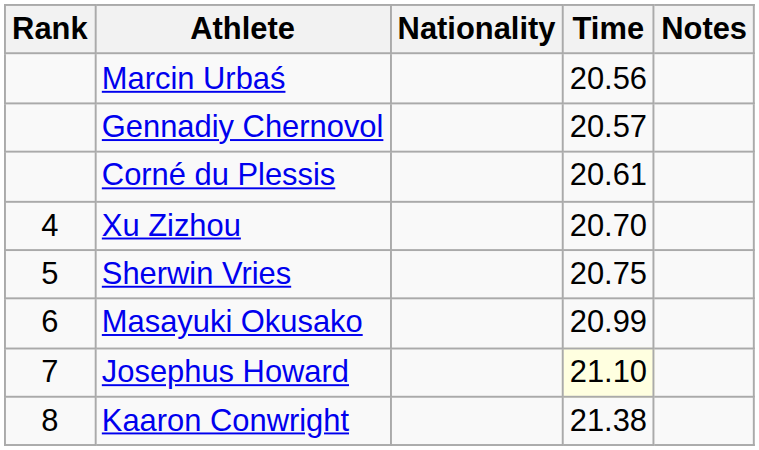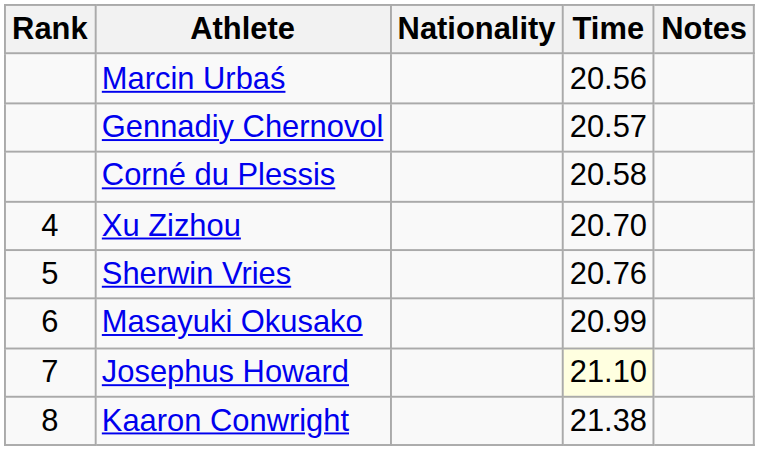Corné du Plessis | Time: 20.61 -> 20.58
Sherwin Vries | Time: 20.75 -> 20.76
